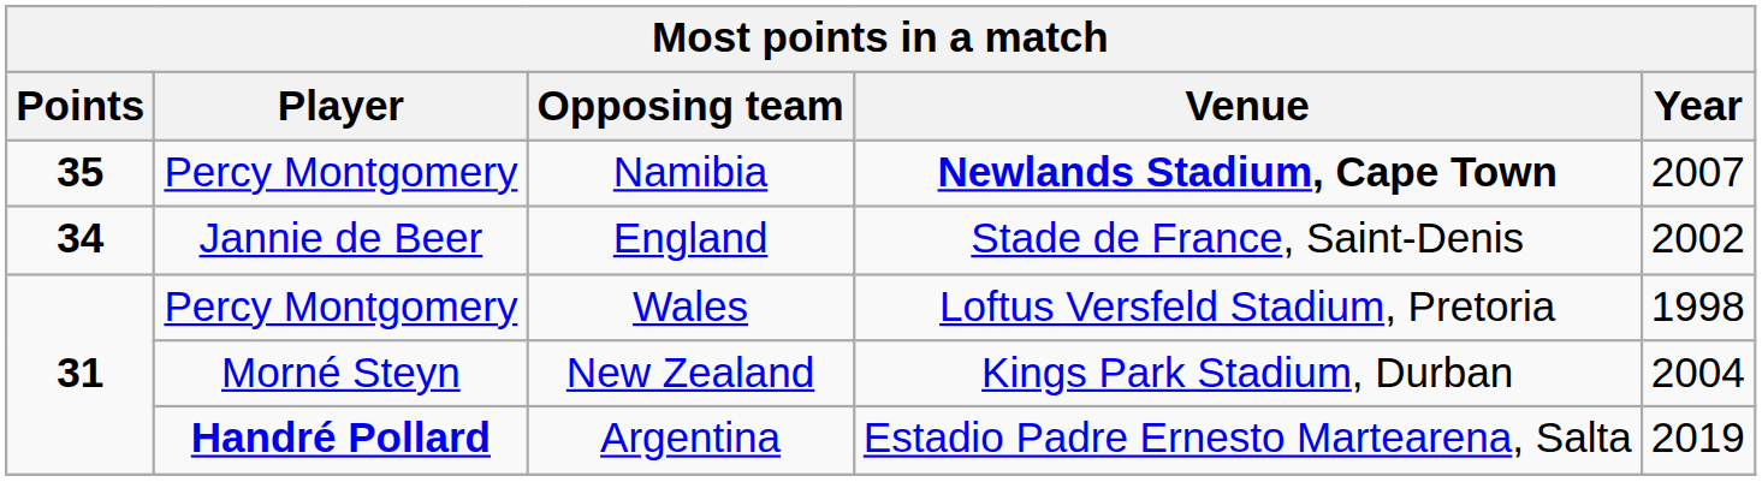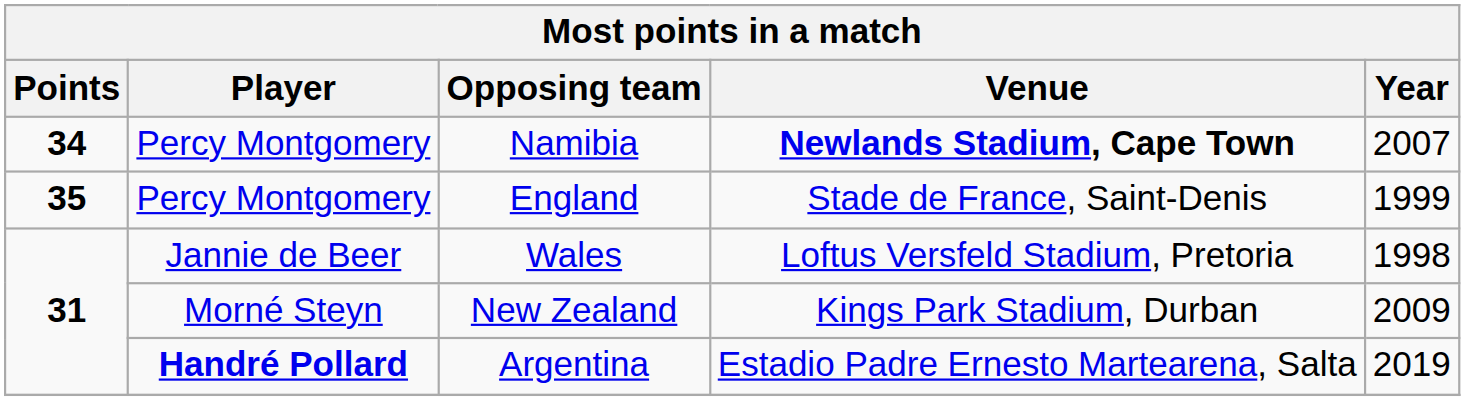Namibia | Points: 35 -> 34
England | Points: 34 -> 35
England | Player: Jannie de Beer -> Percy Montgomery
England | Year: 2002 -> 1999
Wales | Player: Percy Montgomery -> Jannie de Beer
New Zealand | Year: 2004 -> 2009
